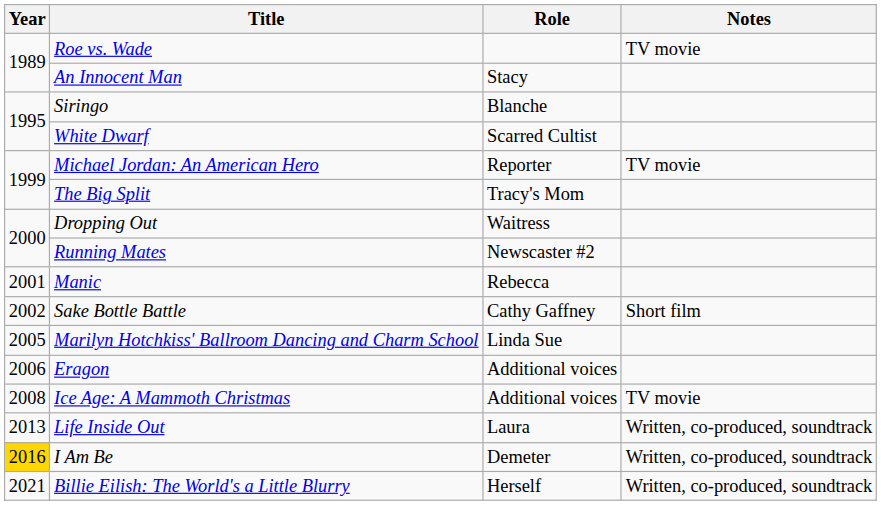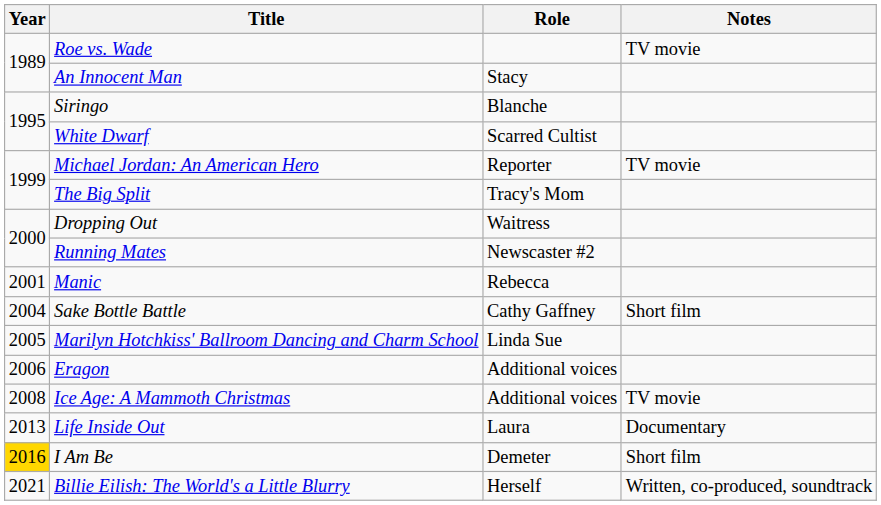Sake Bottle Battle | Year: 2002 -> 2004
Life Inside Out | Notes: Written, co-produced, soundtrack -> Documentary
I Am Be | Notes: Written, co-produced, soundtrack -> Short film
